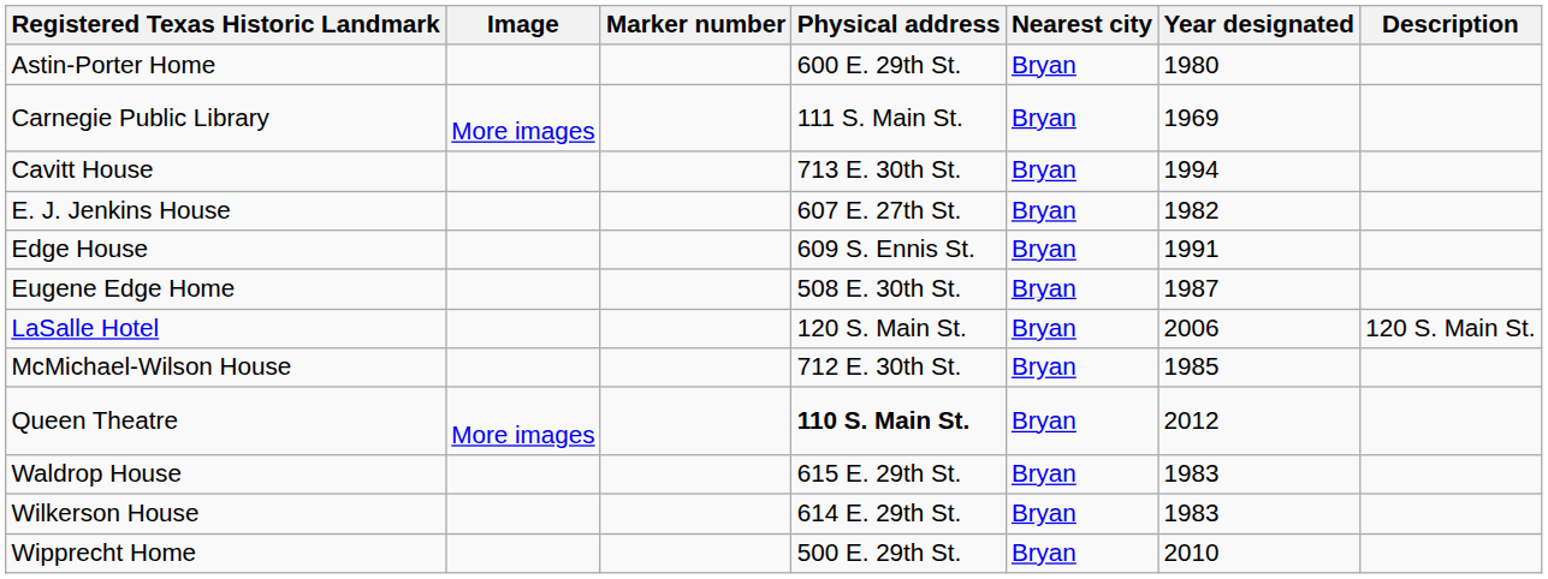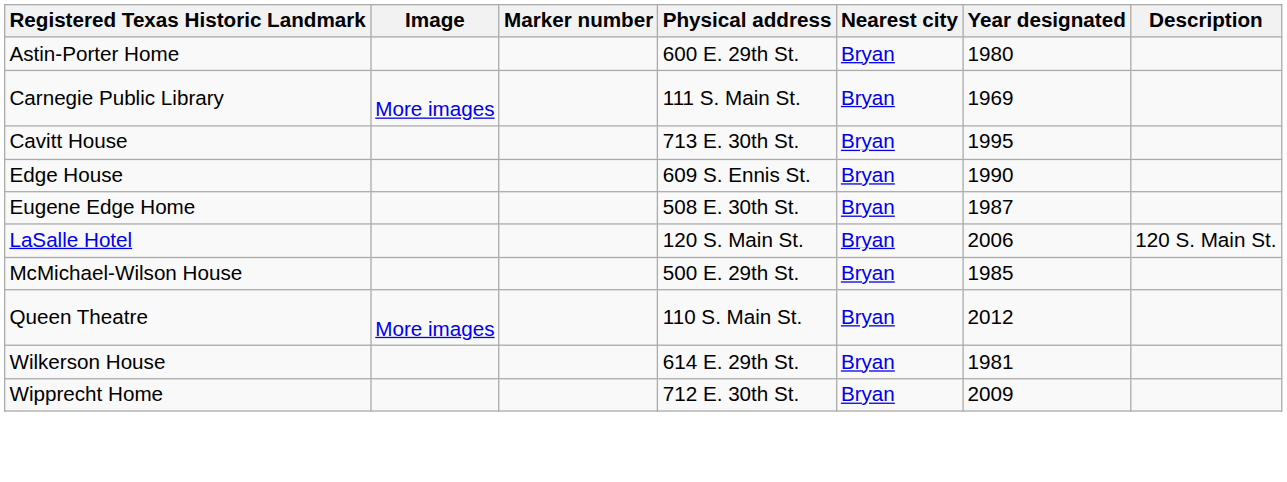Cavitt House | Year designated: 1994 -> 1995
- row: E. J. Jenkins House | 607 E. 27th St. | Bryan | 1982
Edge House | Year designated: 1991 -> 1990
McMichael-Wilson House | Physical address: 712 E. 30th St. -> 500 E. 29th St.
Queen Theatre | Physical address: bold -> normal
- row: Waldrop House | 615 E. 29th St. | Bryan | 1983
Wilkerson House | Year designated: 1983 -> 1981
Wipprecht Home | Physical address: 500 E. 29th St. -> 712 E. 30th St.
Wipprecht Home | Year designated: 2010 -> 2009
